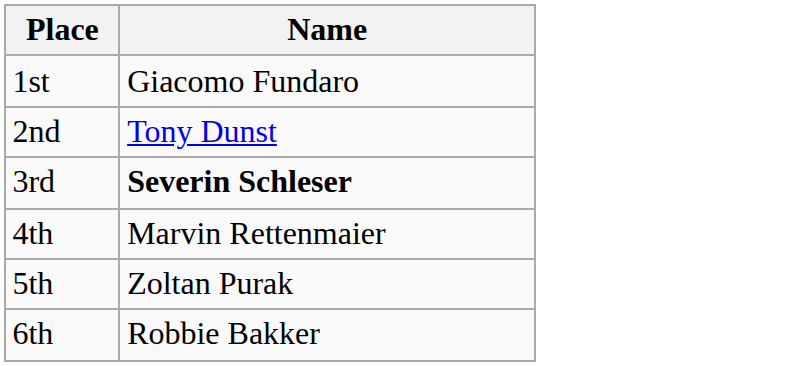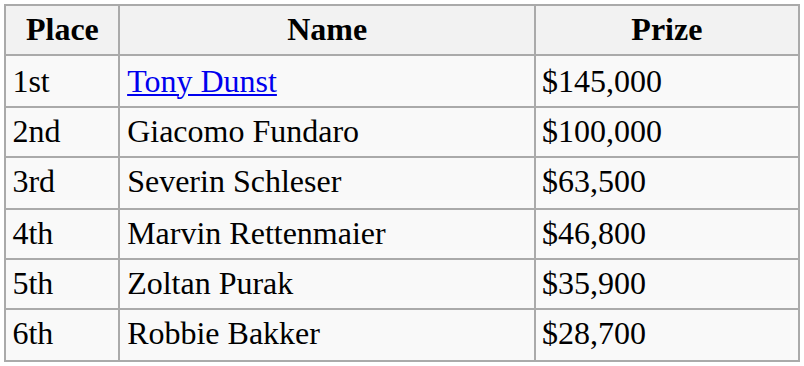+ column: Prize | $145,000 | $100,000 | $63,500 | $46,800 | $35,900 | $28,700
1st | Name: Giacomo Fundaro -> Tony Dunst
2nd | Name: Tony Dunst -> Giacomo Fundaro
3rd | Name: bold -> normal
